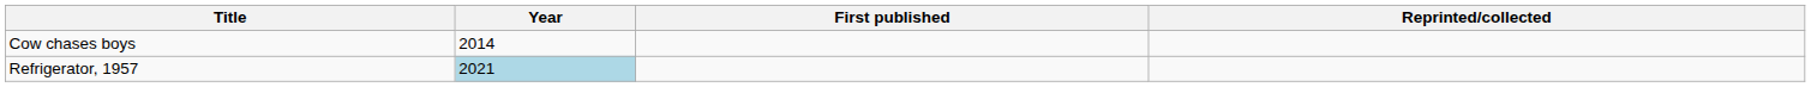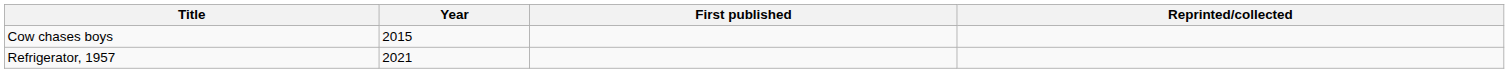Cow chases boys | Year: 2014 -> 2015
Refrigerator, 1957 | Year: lightblue background -> no background
